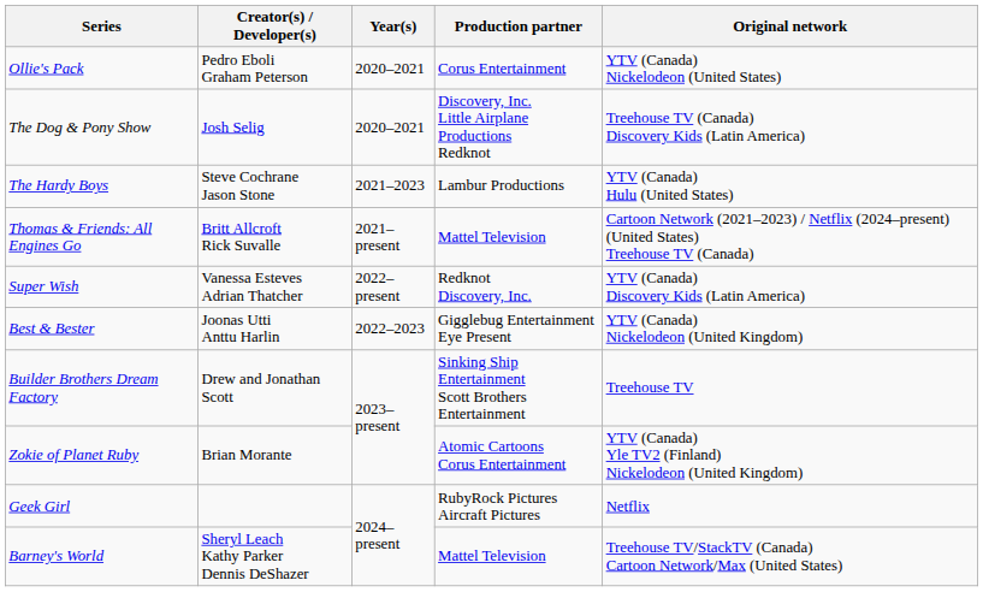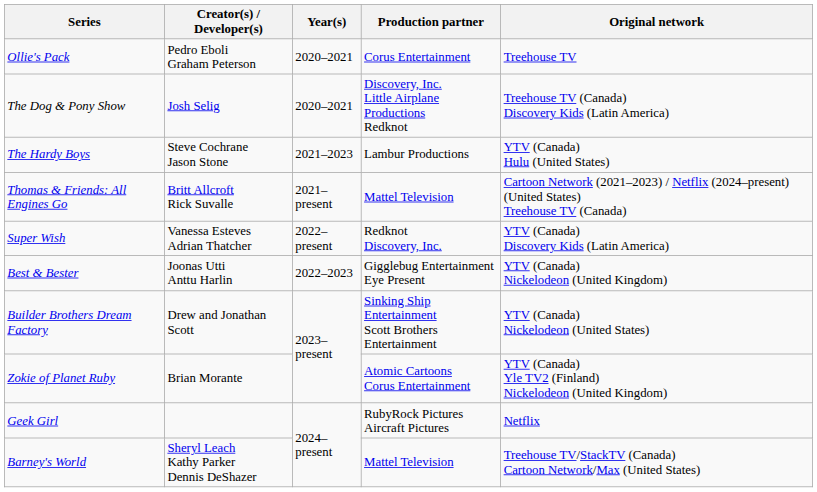Ollie's Pack | Original network: YTV (Canada) Nickelodeon (United States) -> Treehouse TV
Builder Brothers Dream Factory | Original network: Treehouse TV -> YTV (Canada) Nickelodeon (United States)
